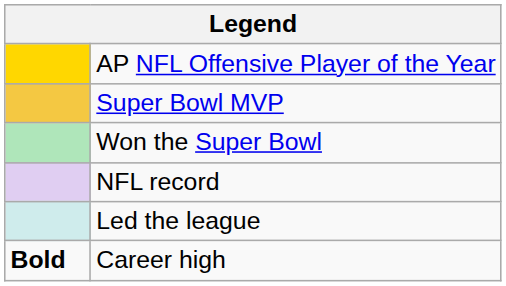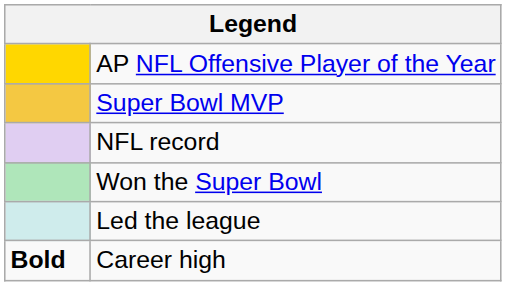rows swapped: Won the Super Bowl <-> NFL record
